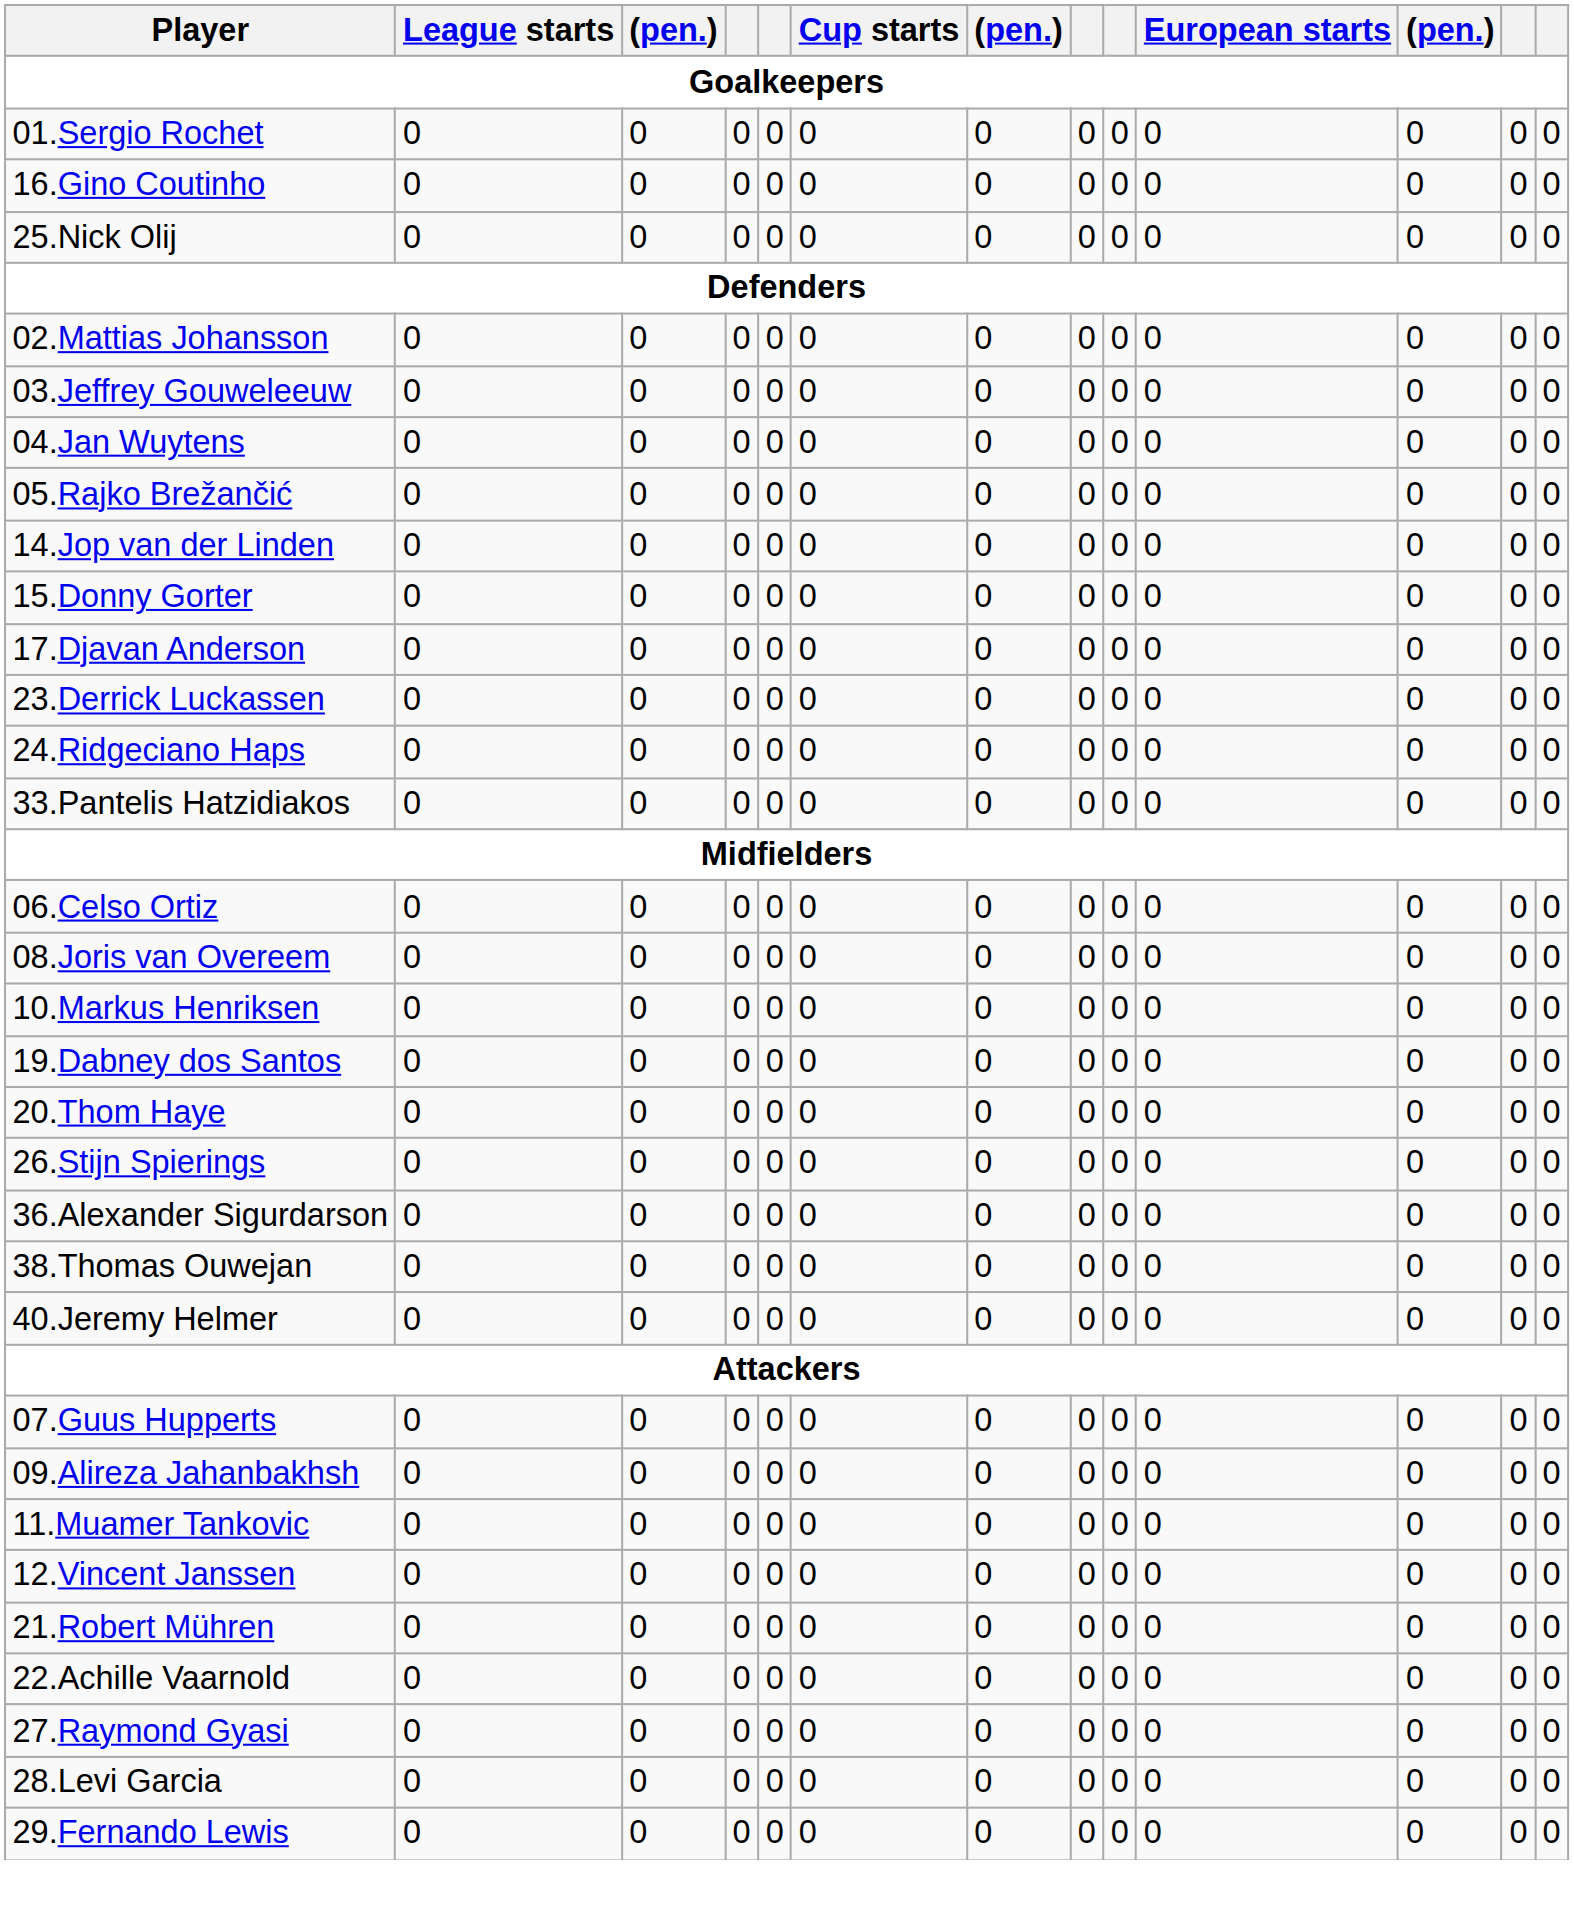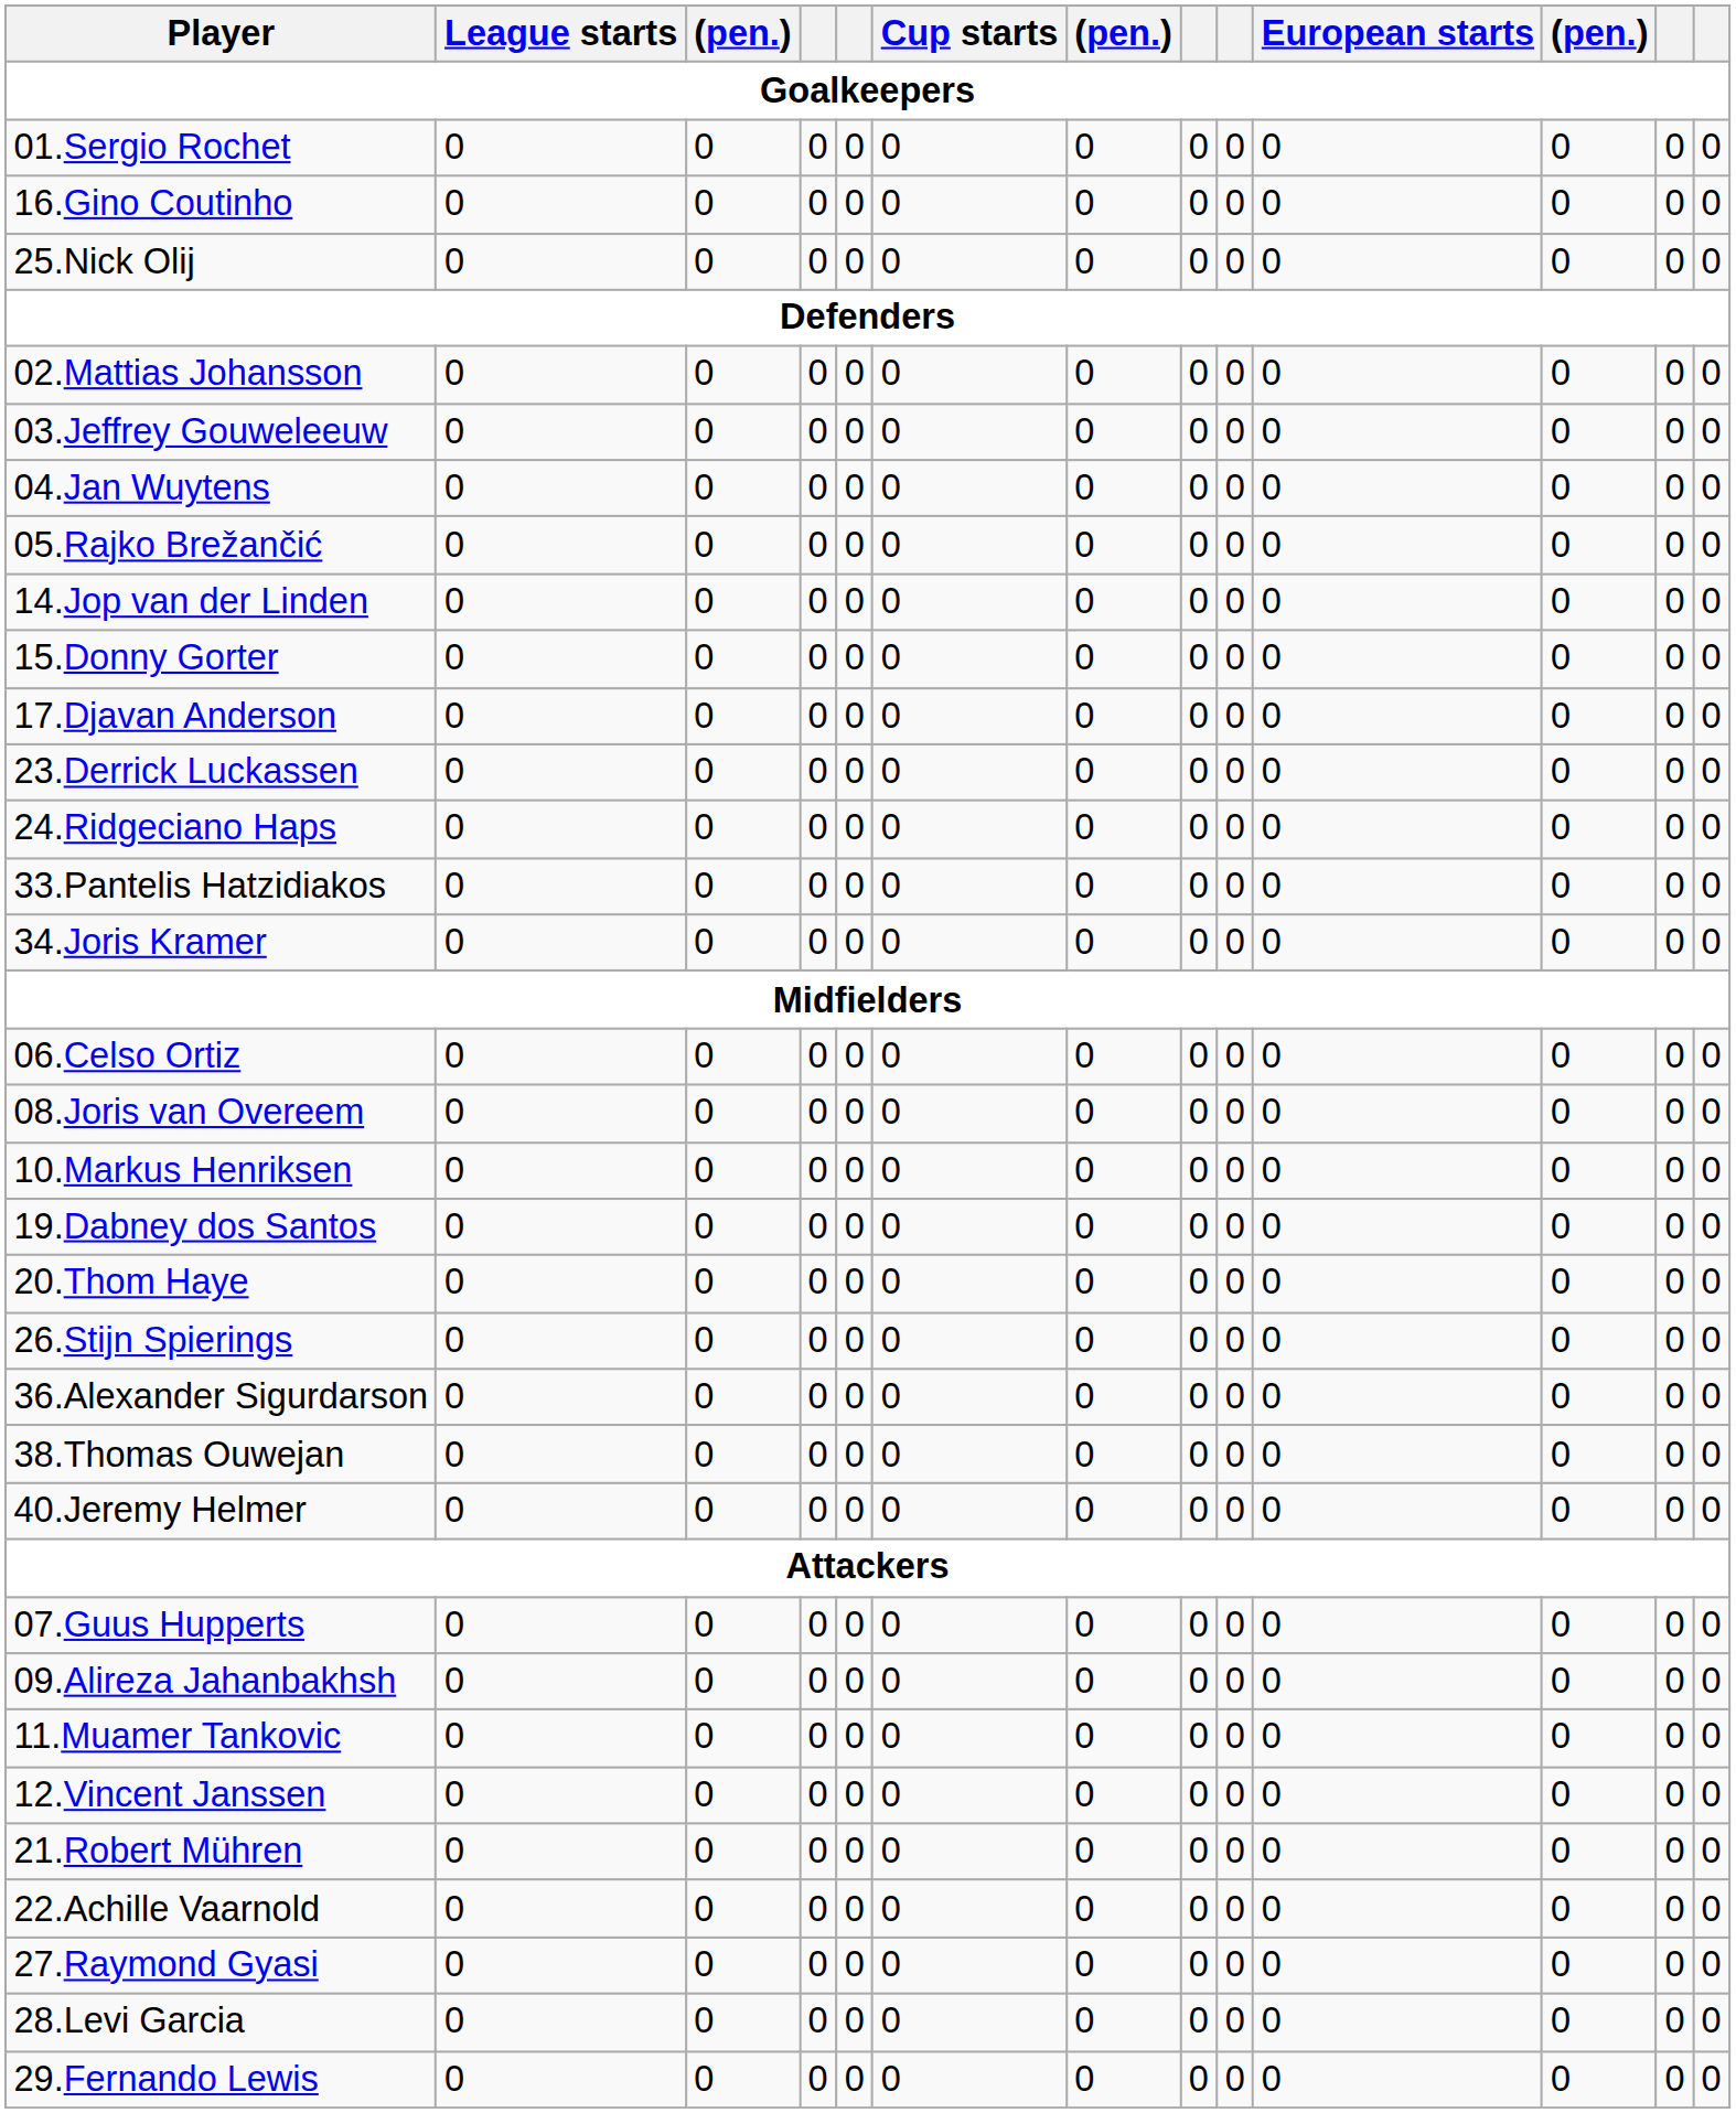+ row: 34.Joris Kramer | 0 | 0 | 0 | 0 | 0 | 0 | 0 | 0 | 0 | 0 | 0 | 0
